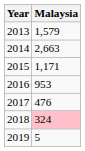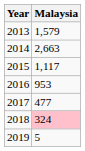2015 | Malaysia: 1,171 -> 1,117
2017 | Malaysia: 476 -> 477
